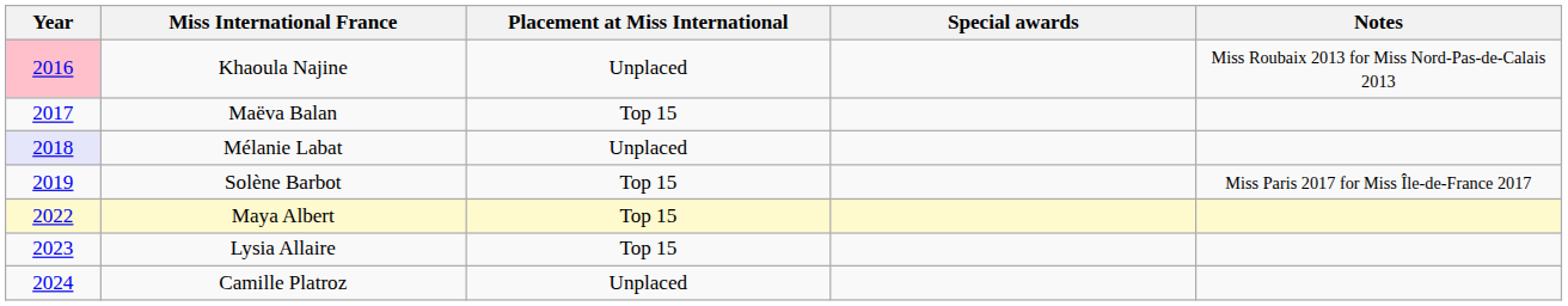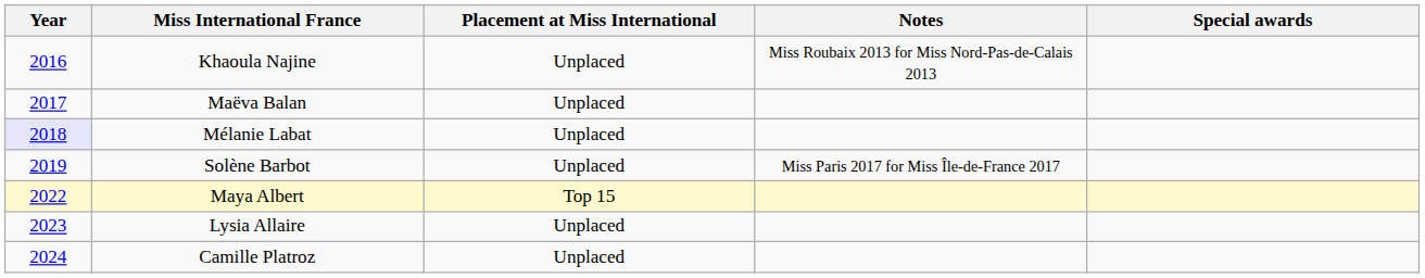columns swapped: Special awards <-> Notes
Khaoula Najine | Year: pink background -> no background
Maëva Balan | Placement at Miss International: Top 15 -> Unplaced
Solène Barbot | Placement at Miss International: Top 15 -> Unplaced
Lysia Allaire | Placement at Miss International: Top 15 -> Unplaced
